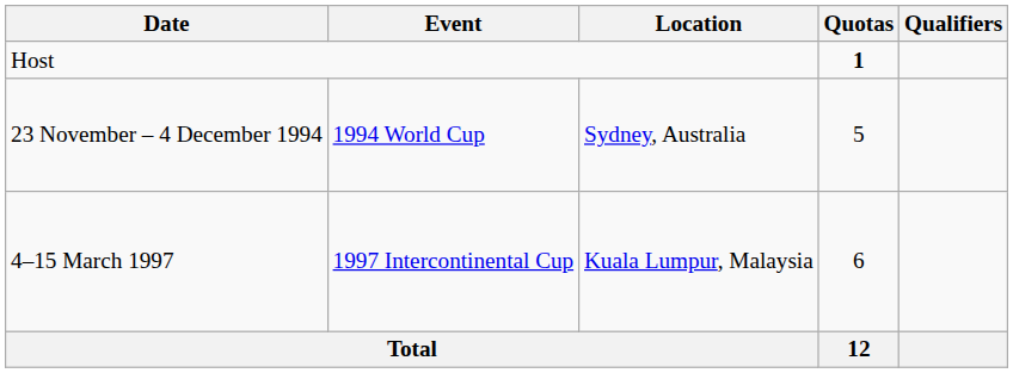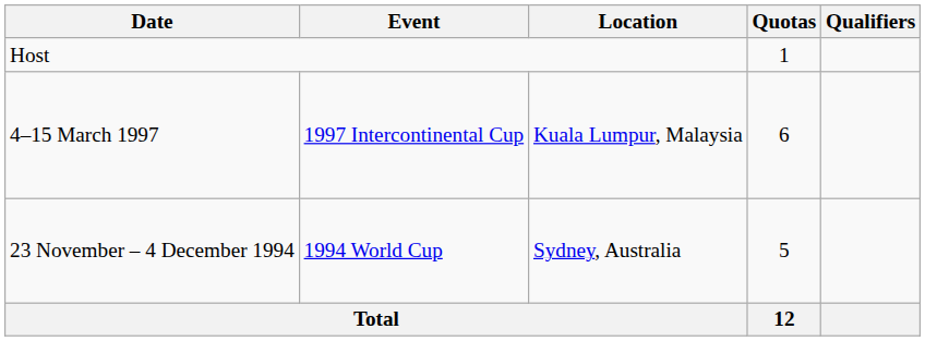Host | Quotas: bold -> normal
rows swapped: 23 November – 4 December 1994 <-> 4–15 March 1997
